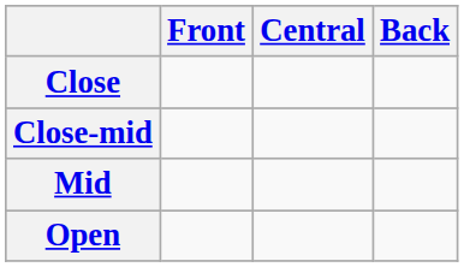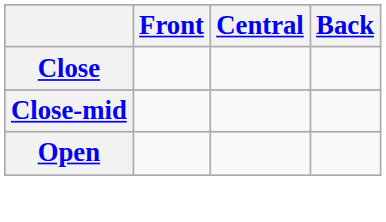- row: Mid
